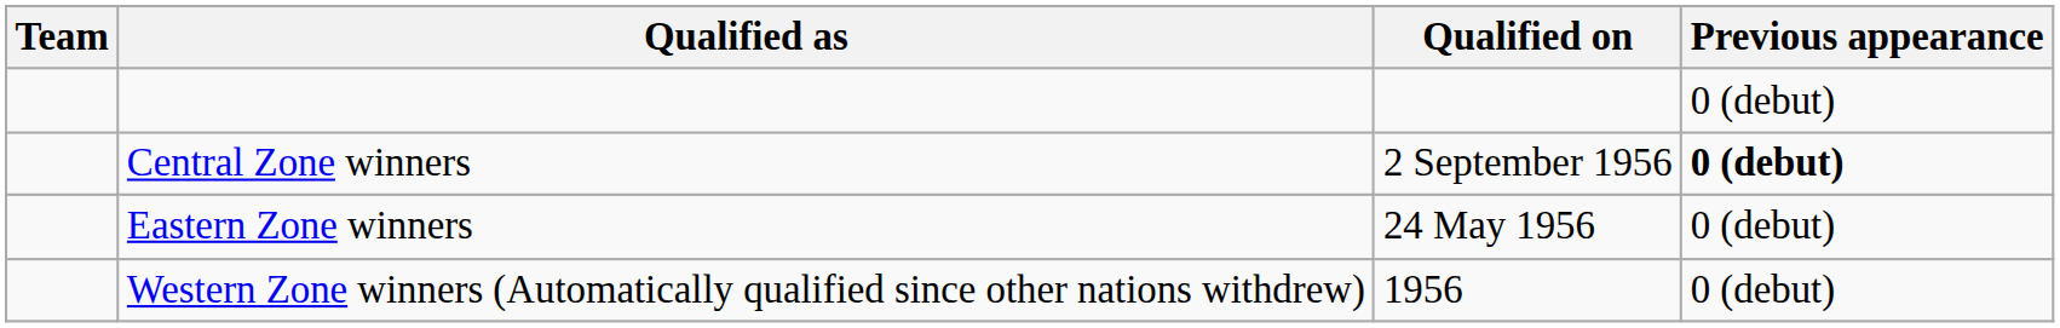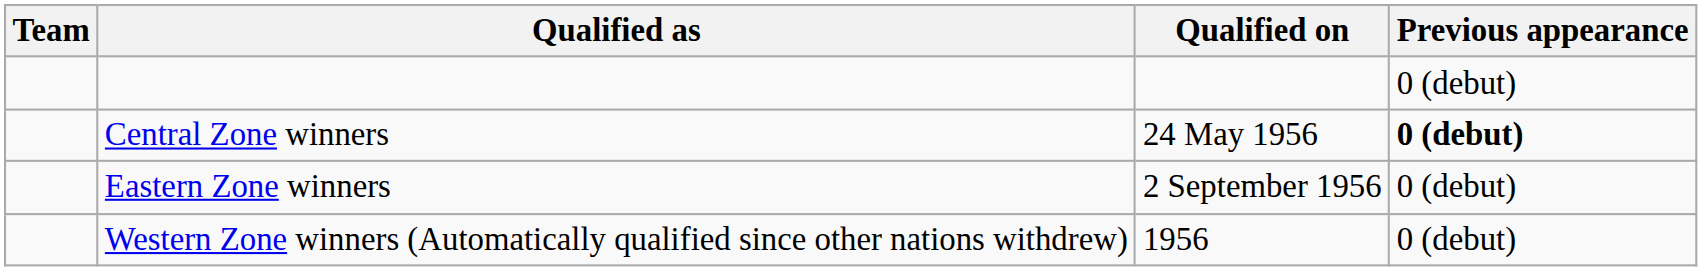Central Zone winners | Qualified on: 2 September 1956 -> 24 May 1956
Eastern Zone winners | Qualified on: 24 May 1956 -> 2 September 1956
